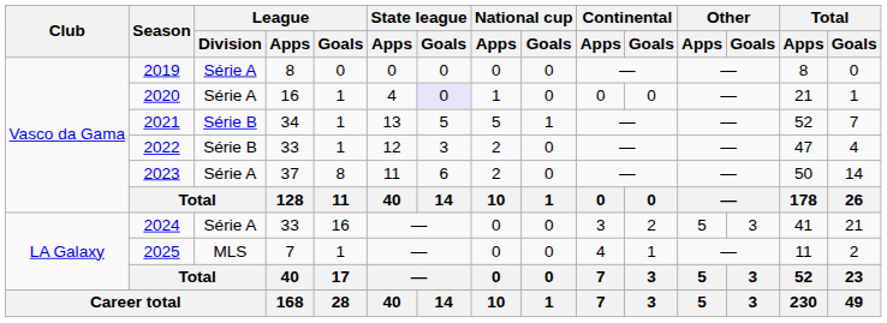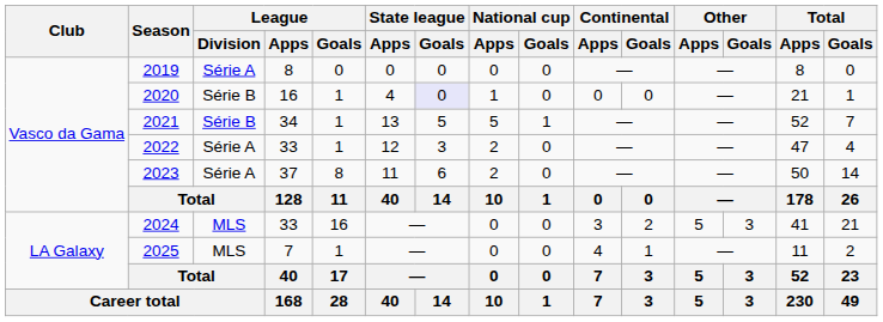2020 | League / Division: Série A -> Série B
2022 | League / Division: Série B -> Série A
2024 | League / Division: Série A -> MLS
